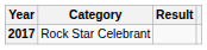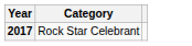- column: Result
